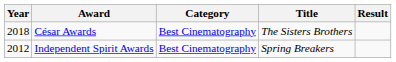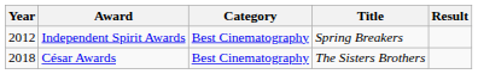rows swapped: Independent Spirit Awards <-> César Awards
